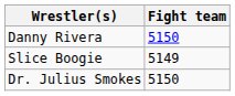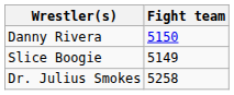Dr. Julius Smokes | Fight team: 5150 -> 5258
